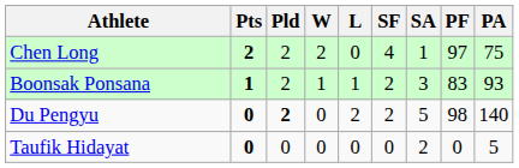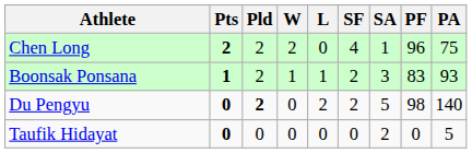Chen Long | PF: 97 -> 96
